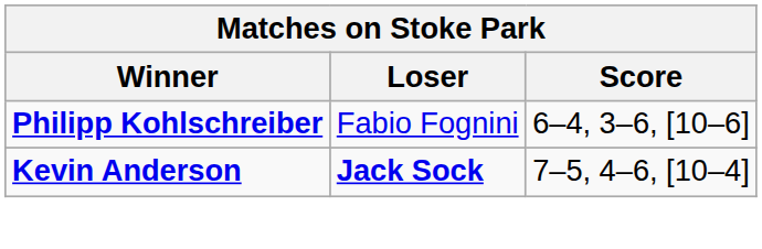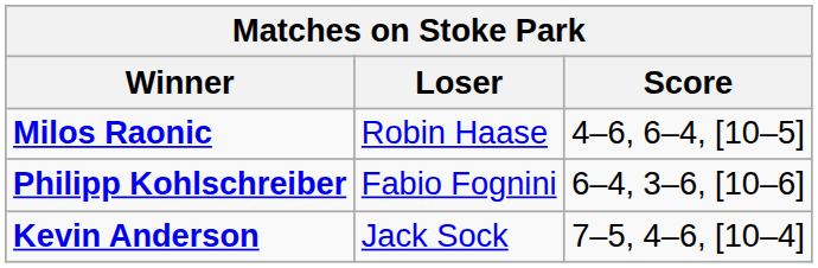+ row: Milos Raonic | Robin Haase | 4–6, 6–4, [10–5]
Kevin Anderson | Loser: bold -> normal
